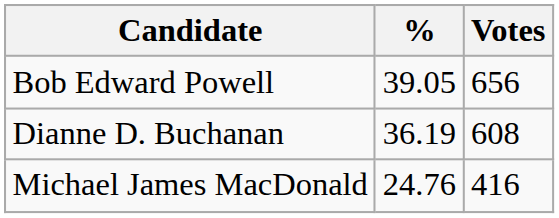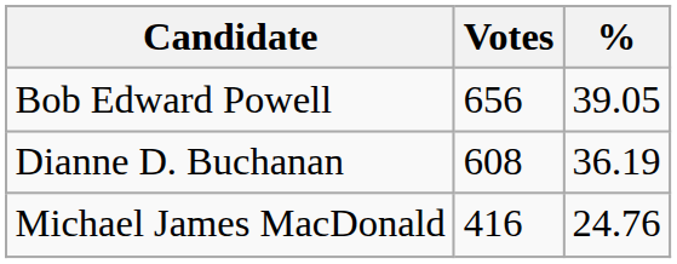columns swapped: Votes <-> %
